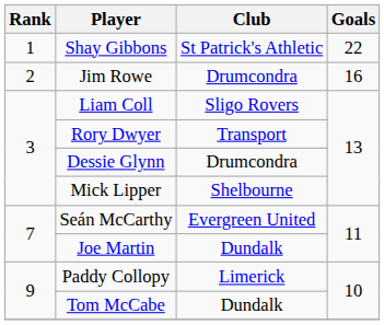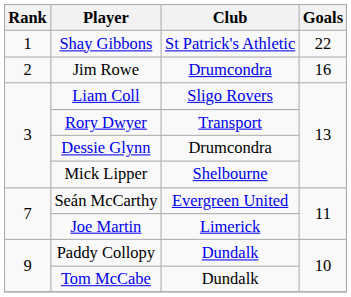Joe Martin | Club: Dundalk -> Limerick
Paddy Collopy | Club: Limerick -> Dundalk
